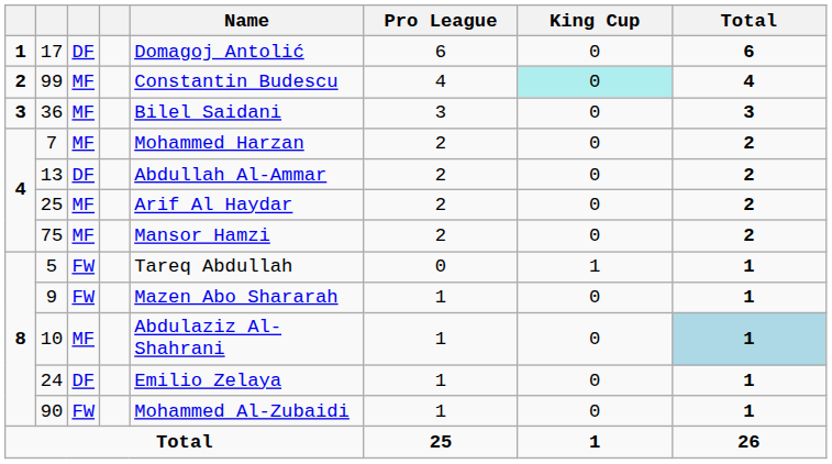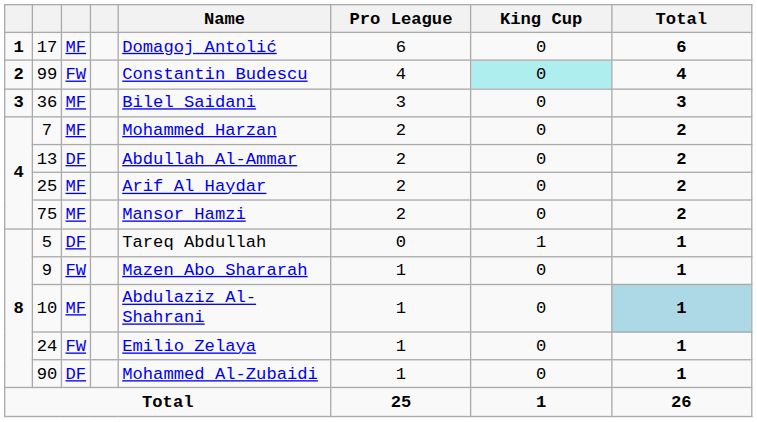17 | column 3: DF -> MF
99 | column 3: MF -> FW
5 | column 3: FW -> DF
24 | column 3: DF -> FW
90 | column 3: FW -> DF
